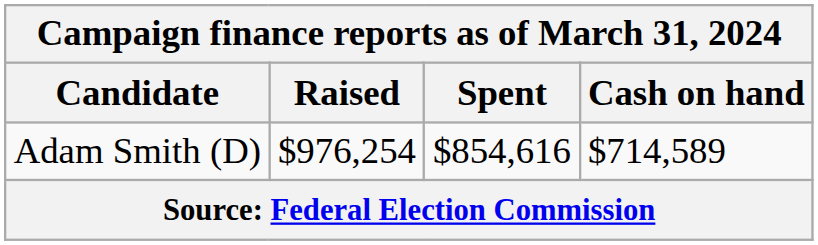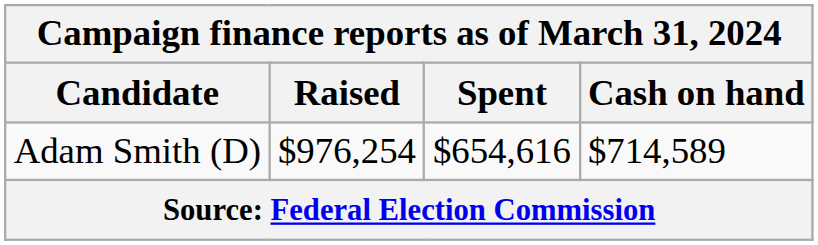Adam Smith (D) | Spent: $854,616 -> $654,616
